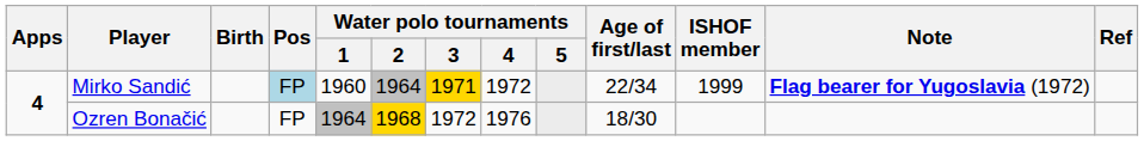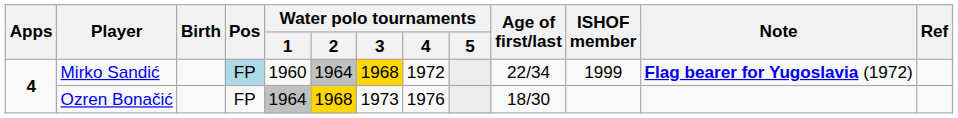Mirko Sandić | Water polo tournaments / 3: 1971 -> 1968
Ozren Bonačić | Water polo tournaments / 3: 1972 -> 1973
